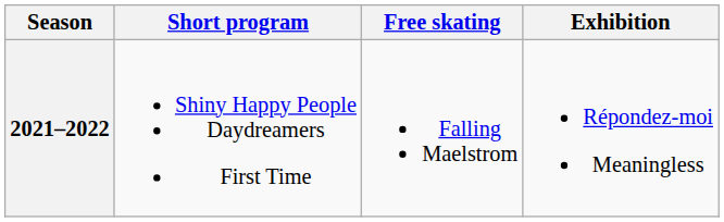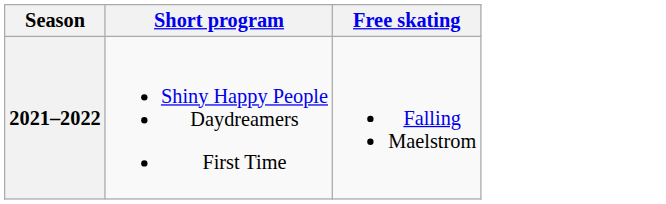- column: Exhibition | Répondez-moi Meaningless
